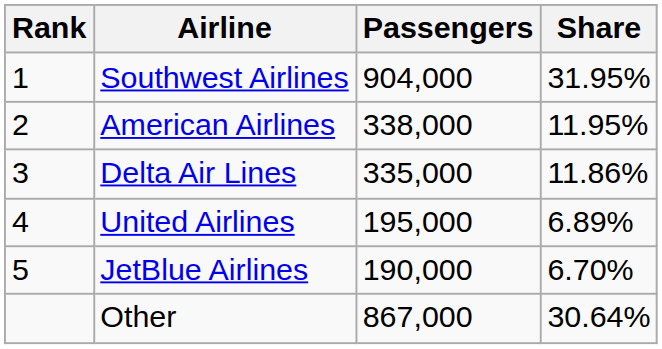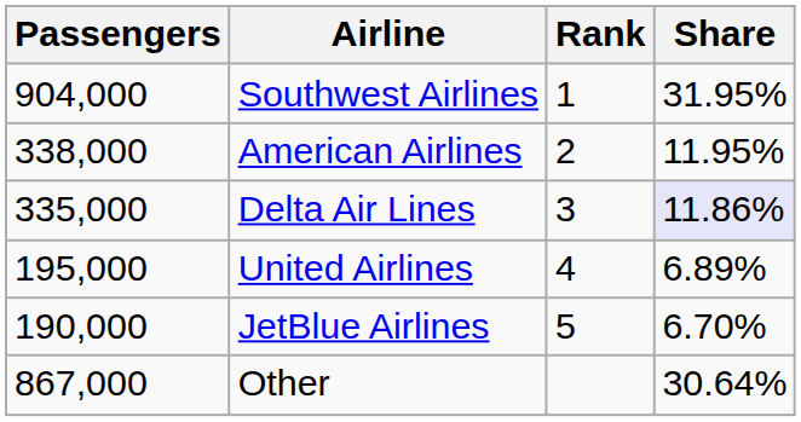columns swapped: Rank <-> Passengers
Delta Air Lines | Share: no background -> lavender background
